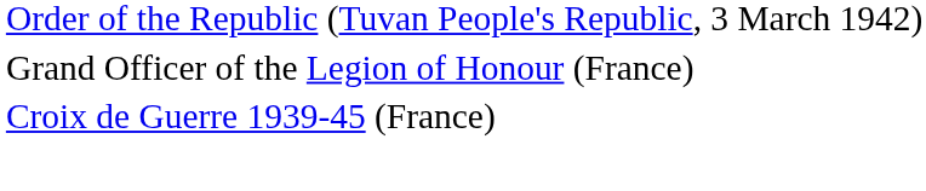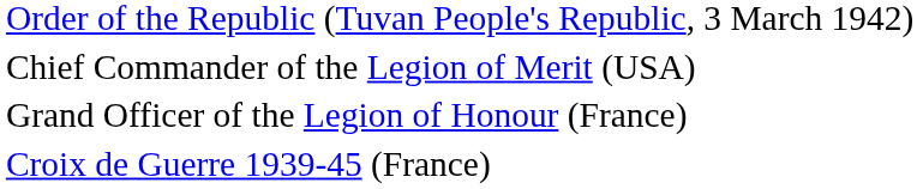+ row: Chief Commander of the Legion of Merit (USA)
